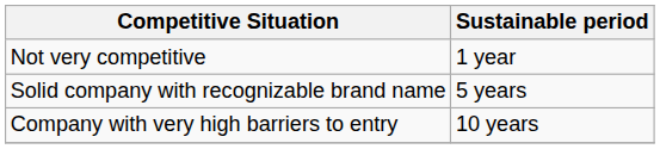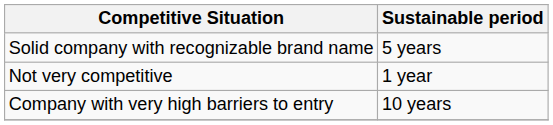rows swapped: Not very competitive <-> Solid company with recognizable brand name
